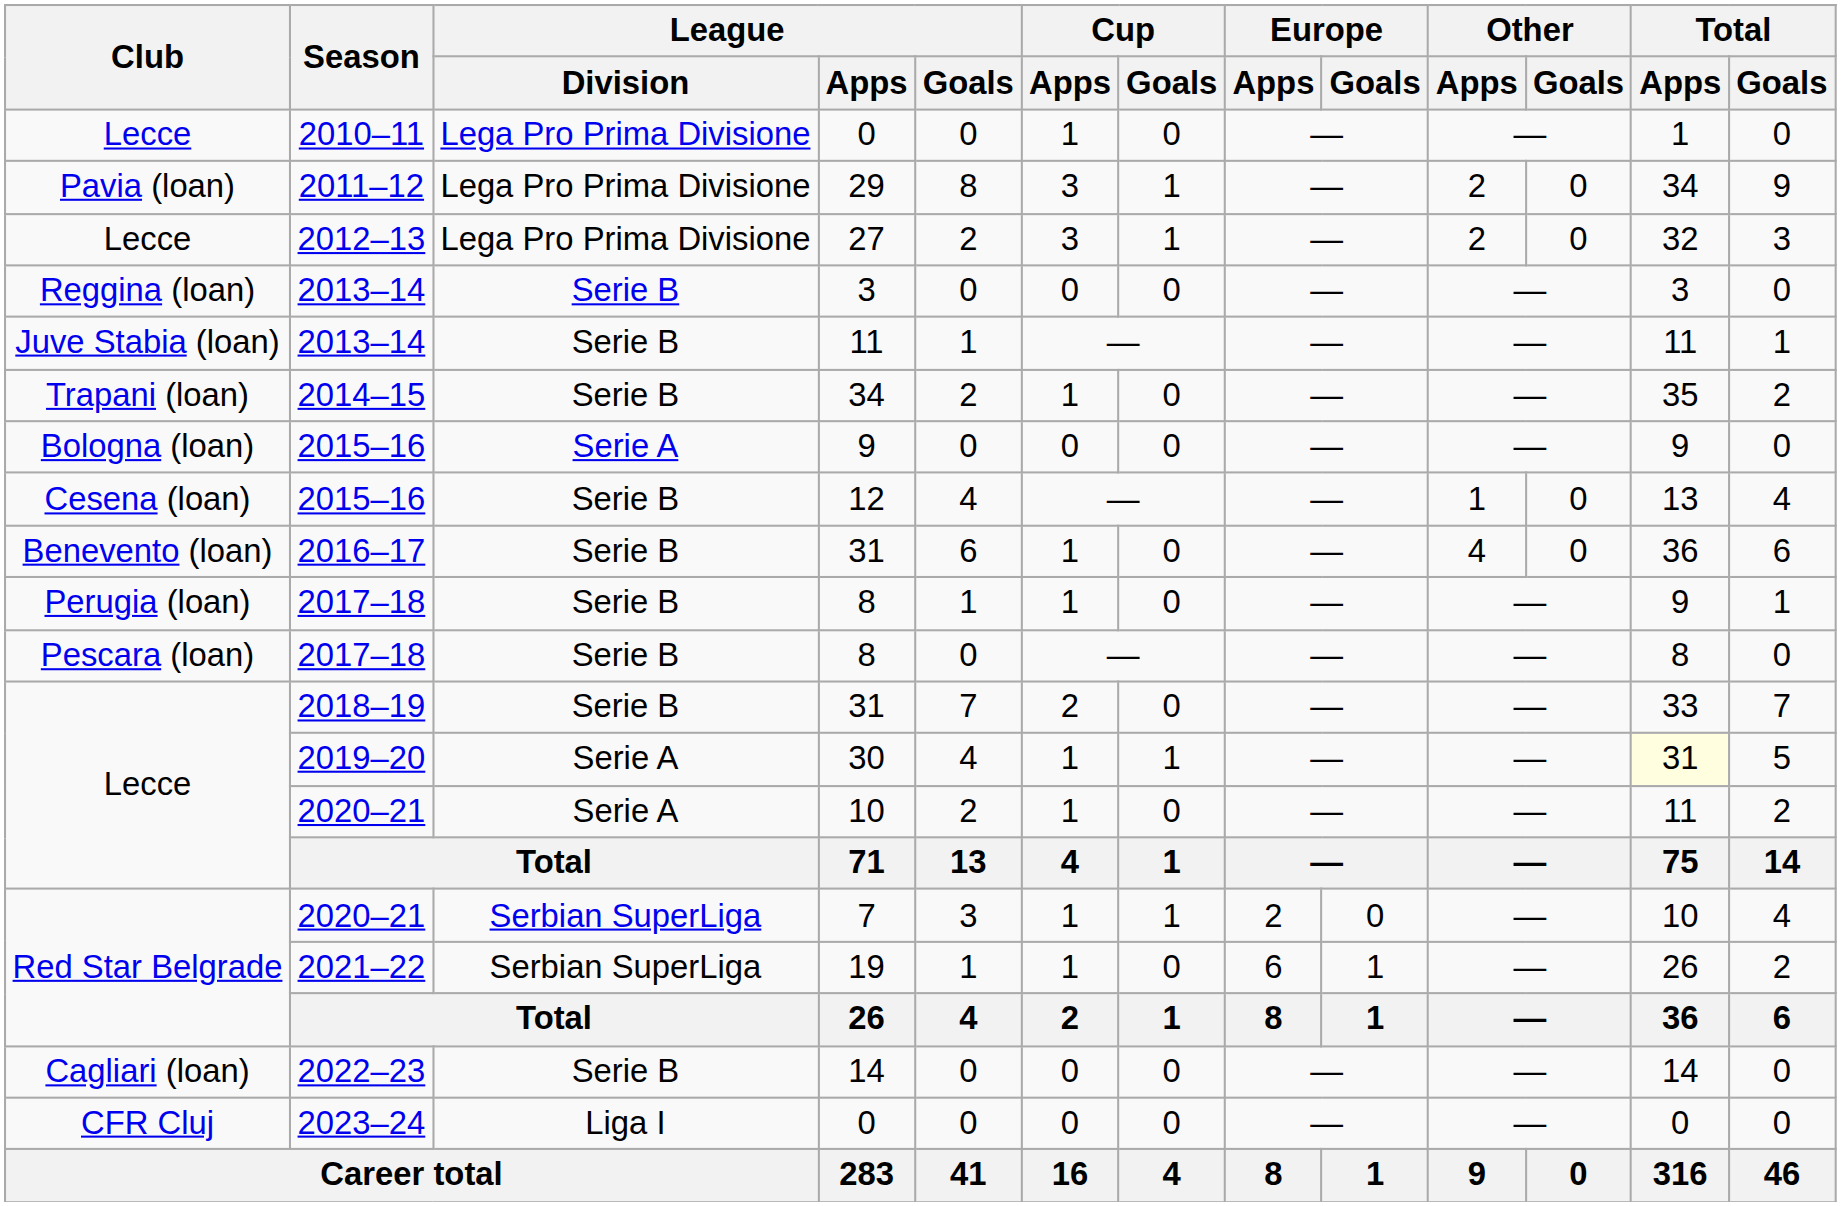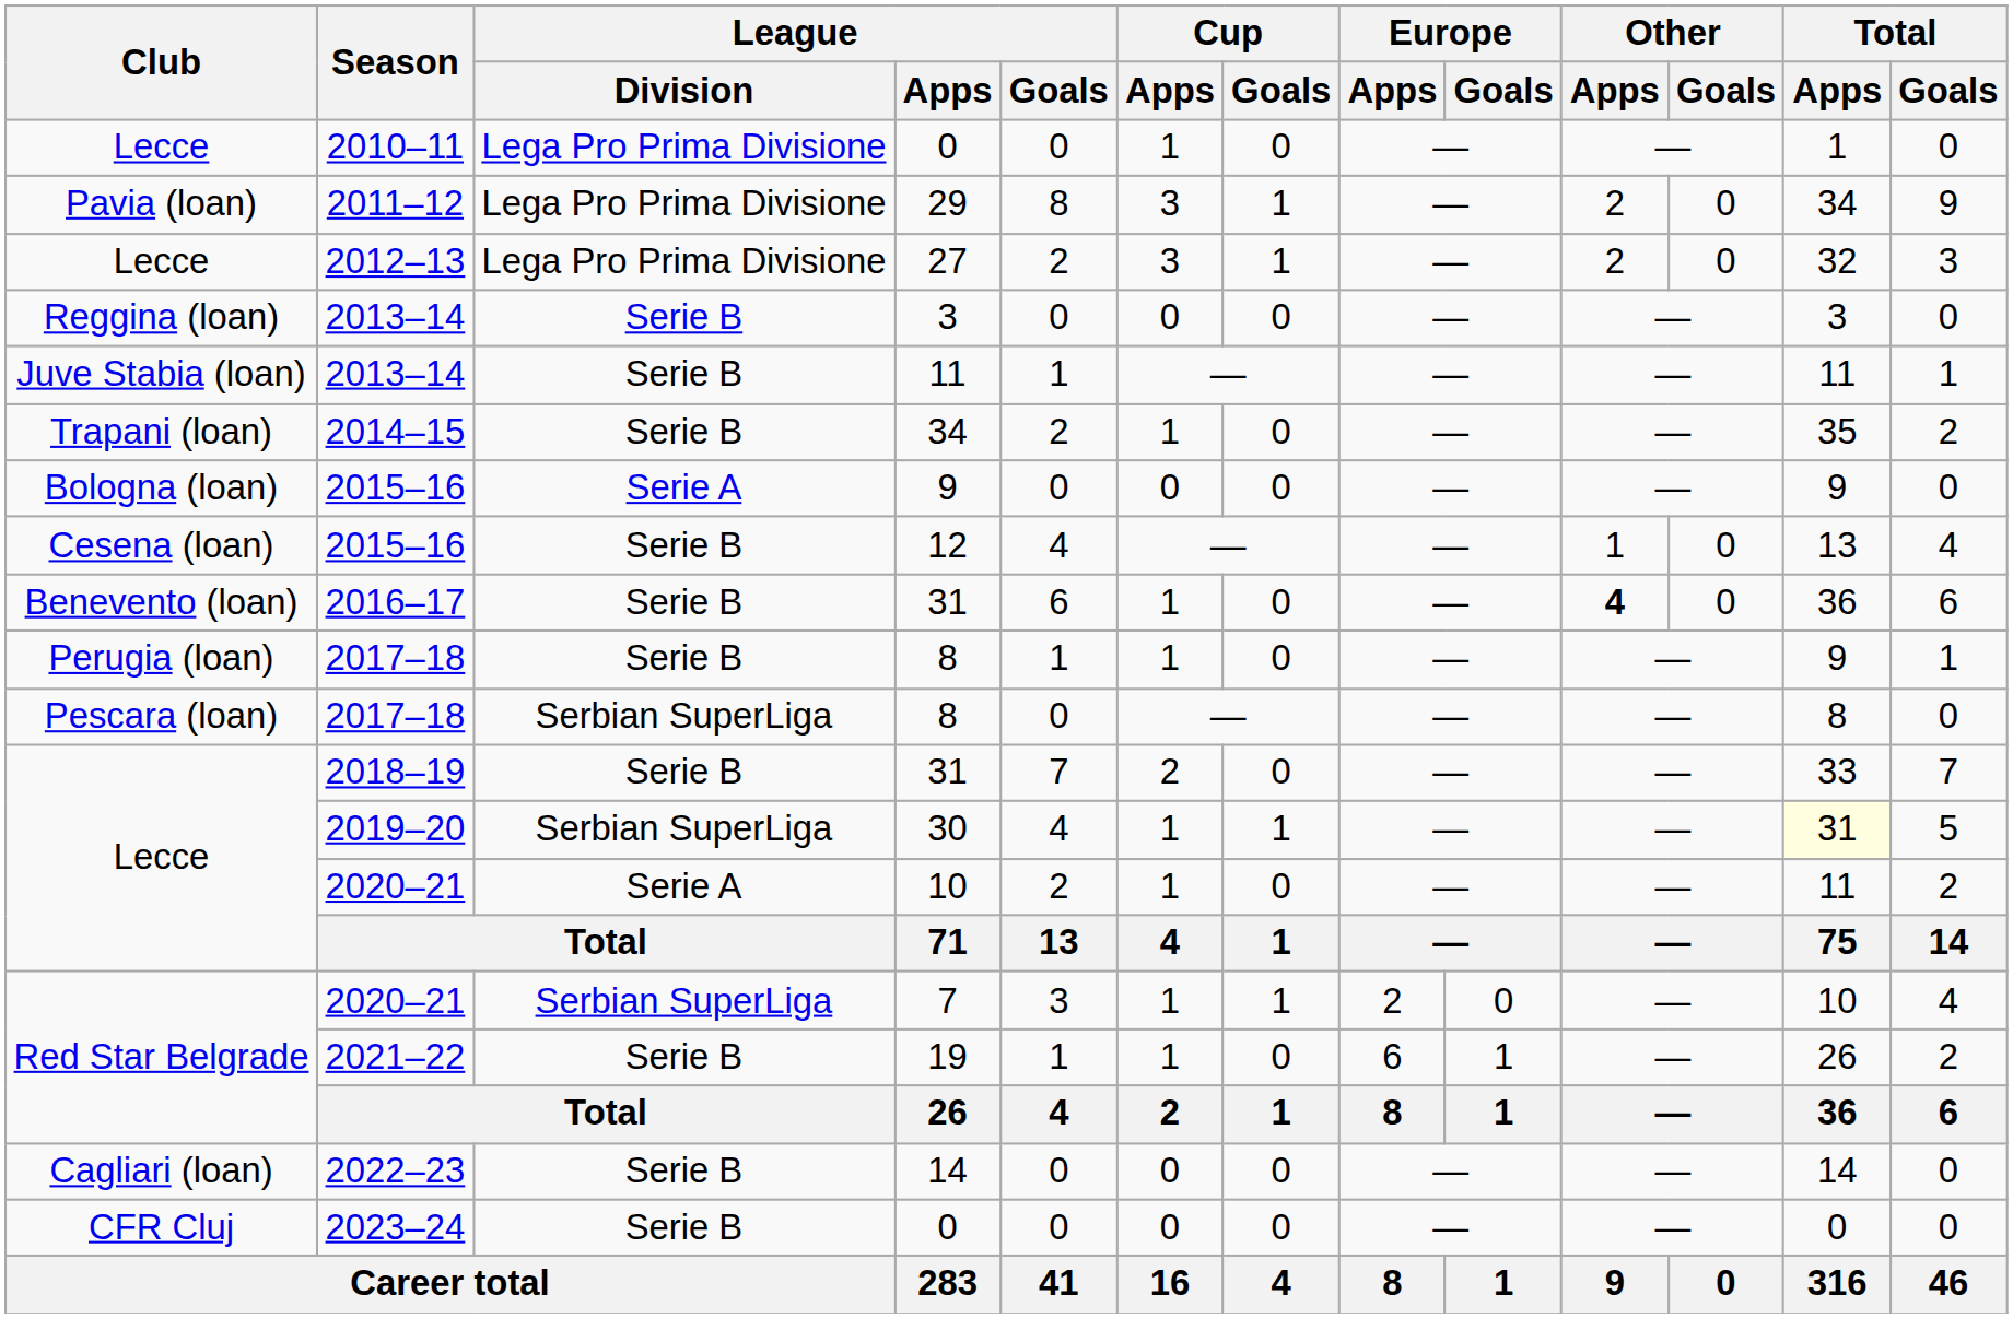Benevento (loan) / 31 | Other / Apps: normal -> bold
Pescara (loan) / 8 | League / Division: Serie B -> Serbian SuperLiga
30 | League / Division: Serie A -> Serbian SuperLiga
19 | League / Division: Serbian SuperLiga -> Serie B
CFR Cluj / 0 | League / Division: Liga I -> Serie B
